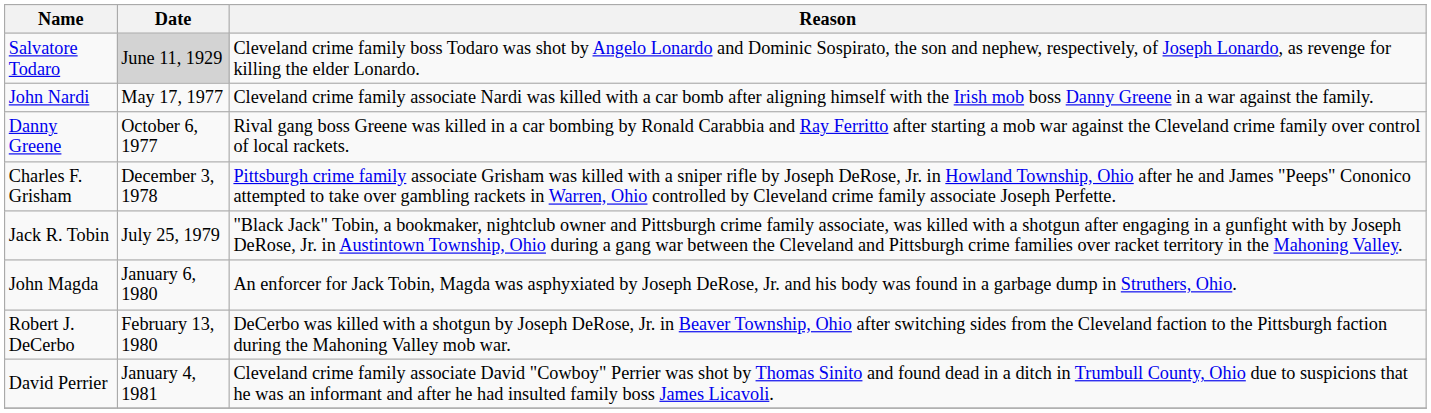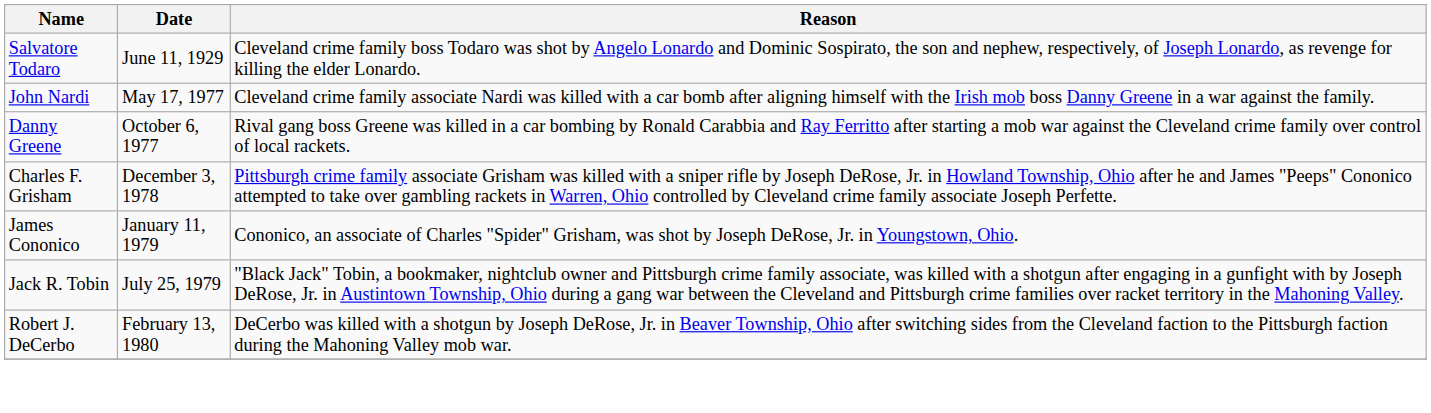Salvatore Todaro | Date: lightgrey background -> no background
+ row: James Cononico | January 11, 1979 | Cononico, an associate of Charles "Spider" Grisham, was shot by Joseph DeRose, Jr. in Youngstown, Ohio.
- row: John Magda | January 6, 1980 | An enforcer for Jack Tobin, Magda was asphyxiated by Joseph DeRose, Jr. and his body was found in a garbage dump in Struthers, Ohio.
- row: David Perrier | January 4, 1981 | Cleveland crime family associate David "Cowboy" Perrier was shot by Thomas Sinito and found dead in a ditch in Trumbull County, Ohio due to suspicions that he was an informant and after he had insulted family boss James Licavoli.
